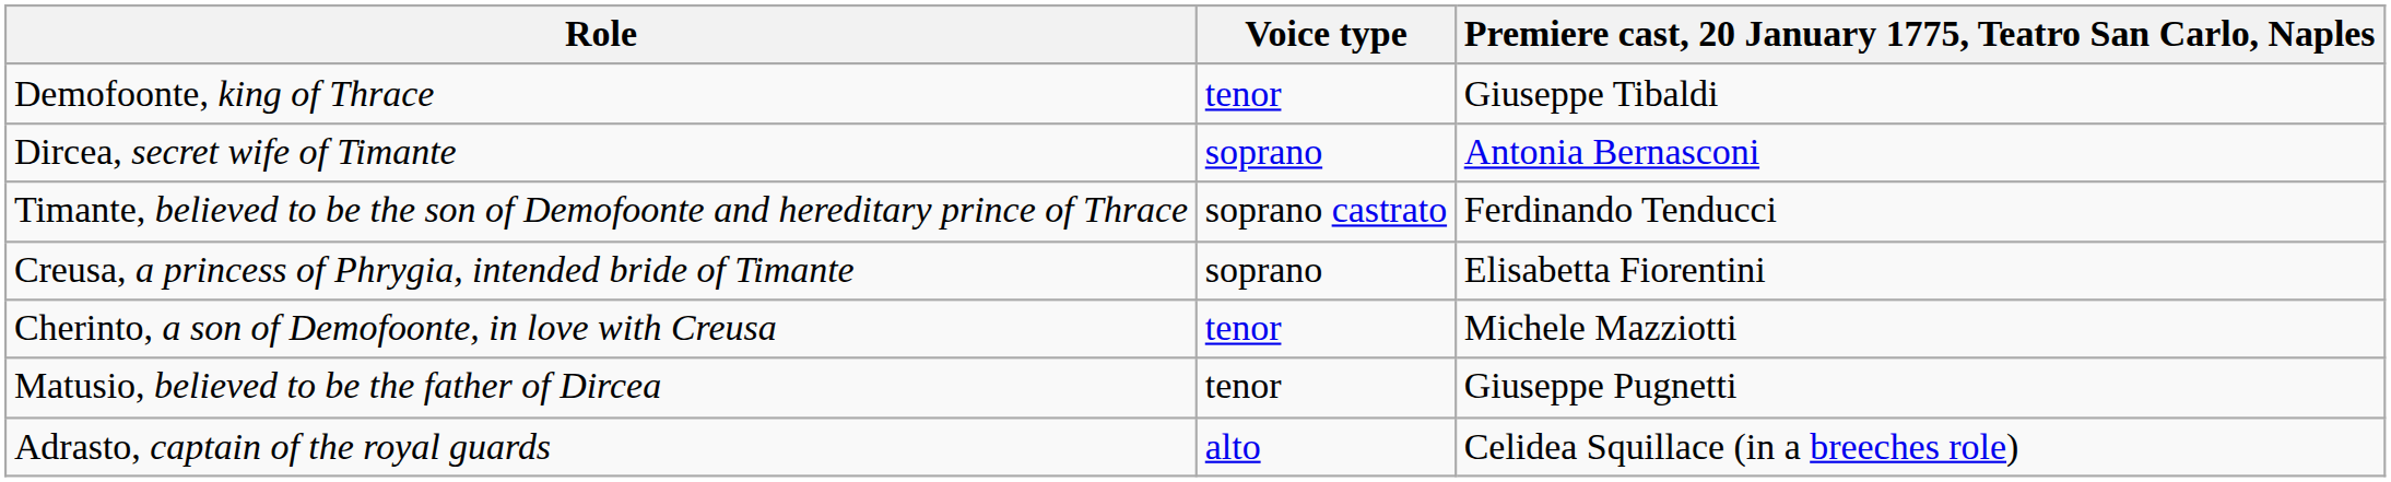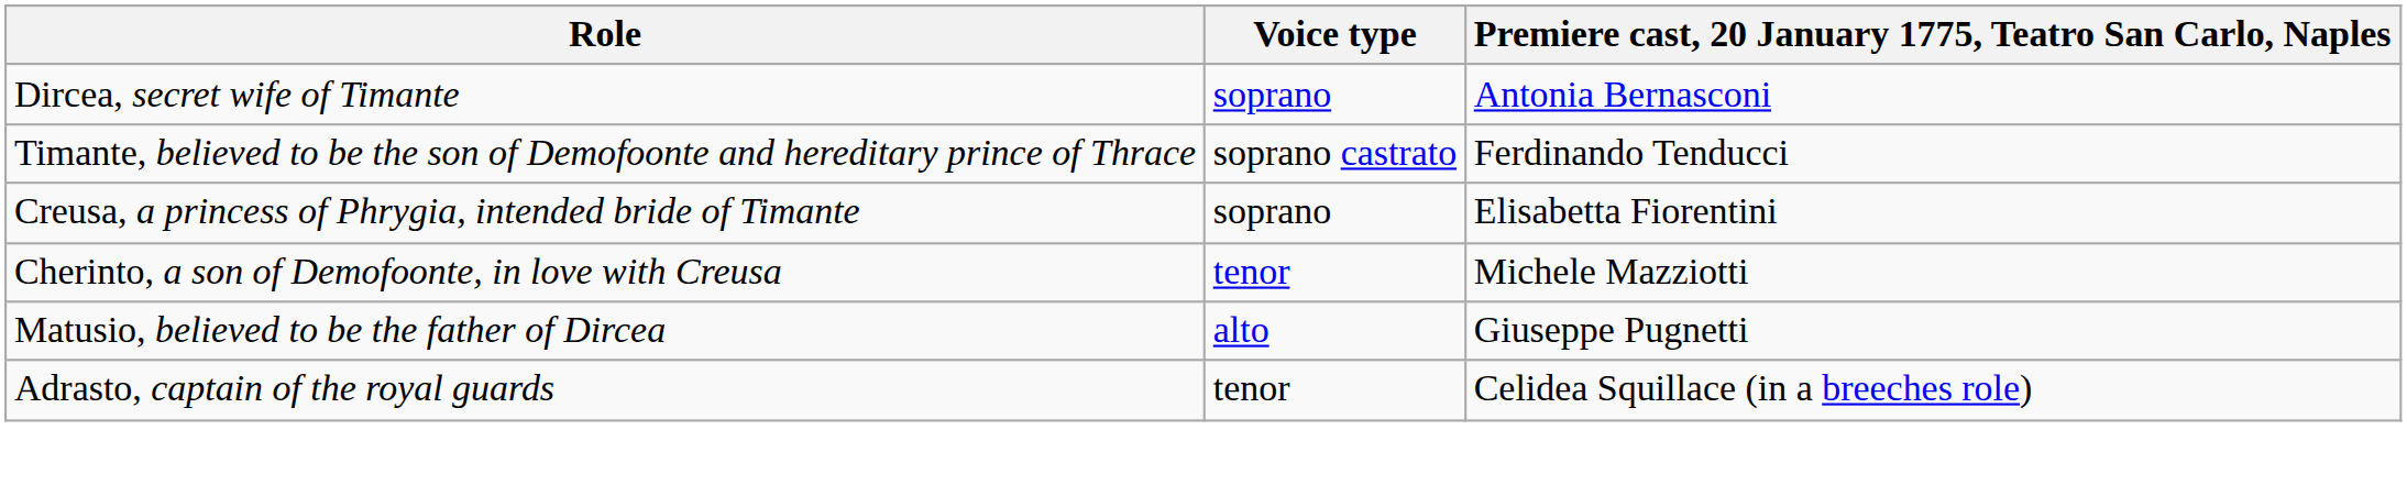- row: Demofoonte, king of Thrace | tenor | Giuseppe Tibaldi
Matusio, believed to be the father of Dircea | Voice type: tenor -> alto
Adrasto, captain of the royal guards | Voice type: alto -> tenor
